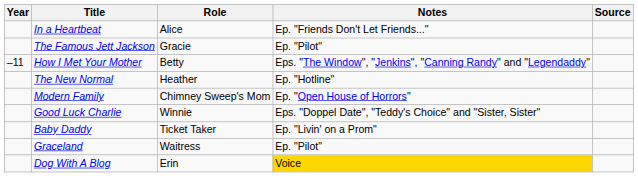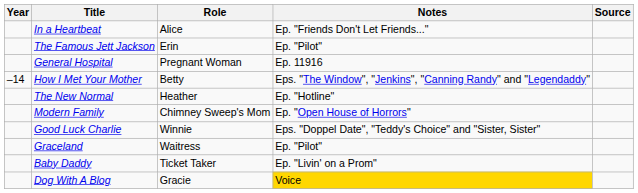The Famous Jett Jackson | Role: Gracie -> Erin
+ row: General Hospital | Pregnant Woman | Ep. 11916
How I Met Your Mother | Year: –11 -> –14
rows swapped: Graceland <-> Baby Daddy
Dog With A Blog | Role: Erin -> Gracie
